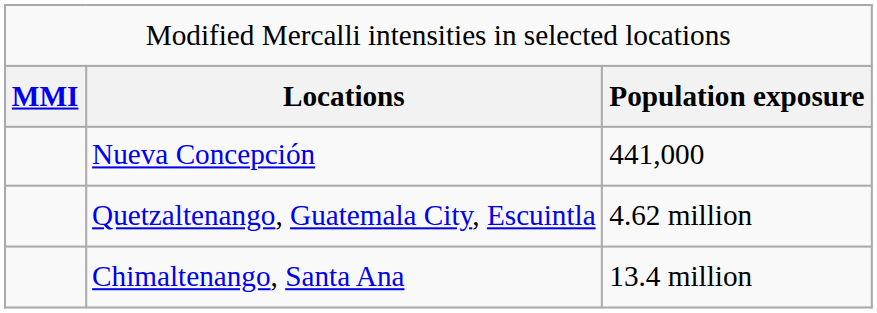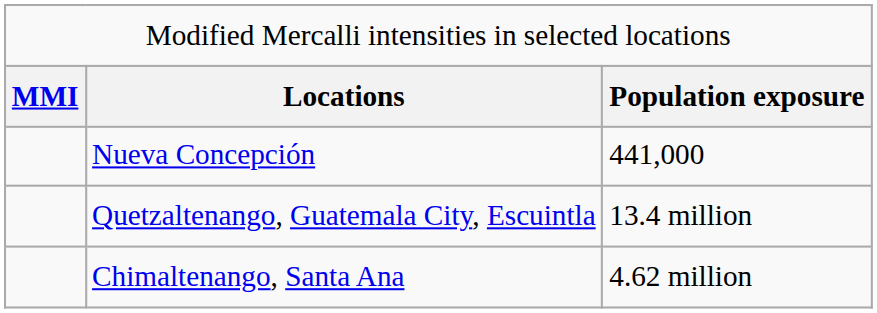Quetzaltenango, Guatemala City, Escuintla | column 3: 4.62 million -> 13.4 million
Chimaltenango, Santa Ana | column 3: 13.4 million -> 4.62 million
